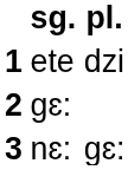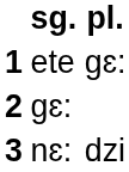1 | pl.: dzi -> gɛ:
3 | pl.: gɛ: -> dzi
